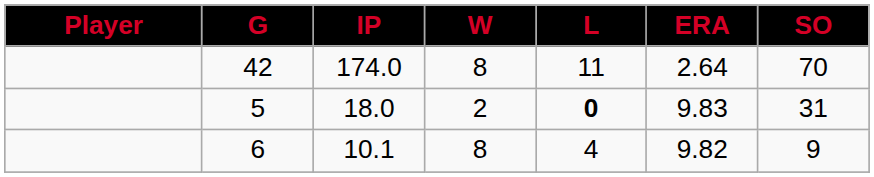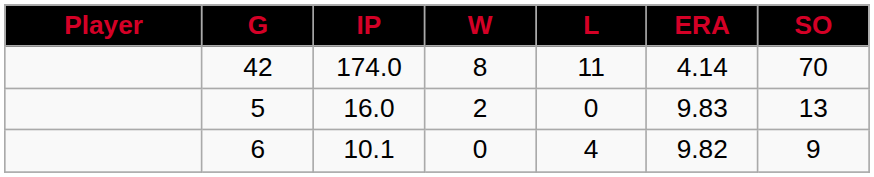42 | ERA: 2.64 -> 4.14
5 | IP: 18.0 -> 16.0
5 | L: bold -> normal
5 | SO: 31 -> 13
6 | W: 8 -> 0
